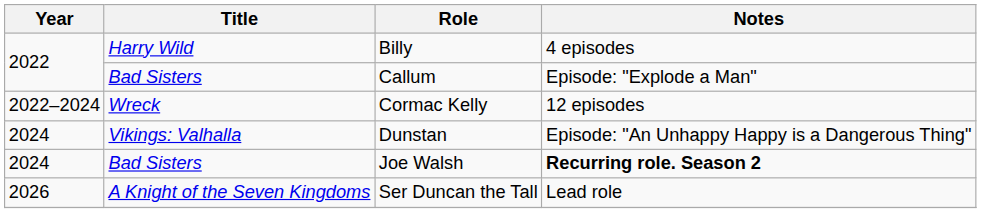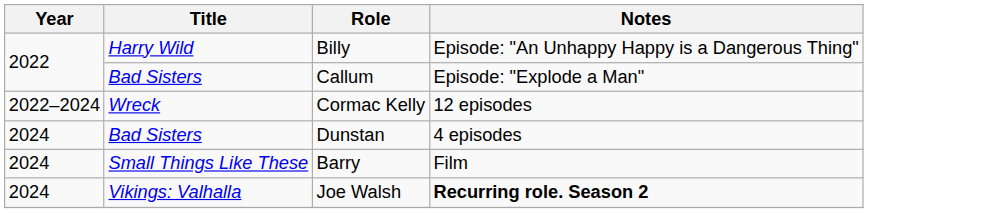Billy | Notes: 4 episodes -> Episode: "An Unhappy Happy is a Dangerous Thing"
Dunstan | Title: Vikings: Valhalla -> Bad Sisters
Dunstan | Notes: Episode: "An Unhappy Happy is a Dangerous Thing" -> 4 episodes
+ row: 2024 | Small Things Like These | Barry | Film
Joe Walsh | Title: Bad Sisters -> Vikings: Valhalla
- row: 2026 | A Knight of the Seven Kingdoms | Ser Duncan the Tall | Lead role
